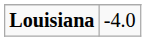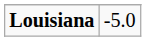Louisiana | column 2: -4.0 -> -5.0
